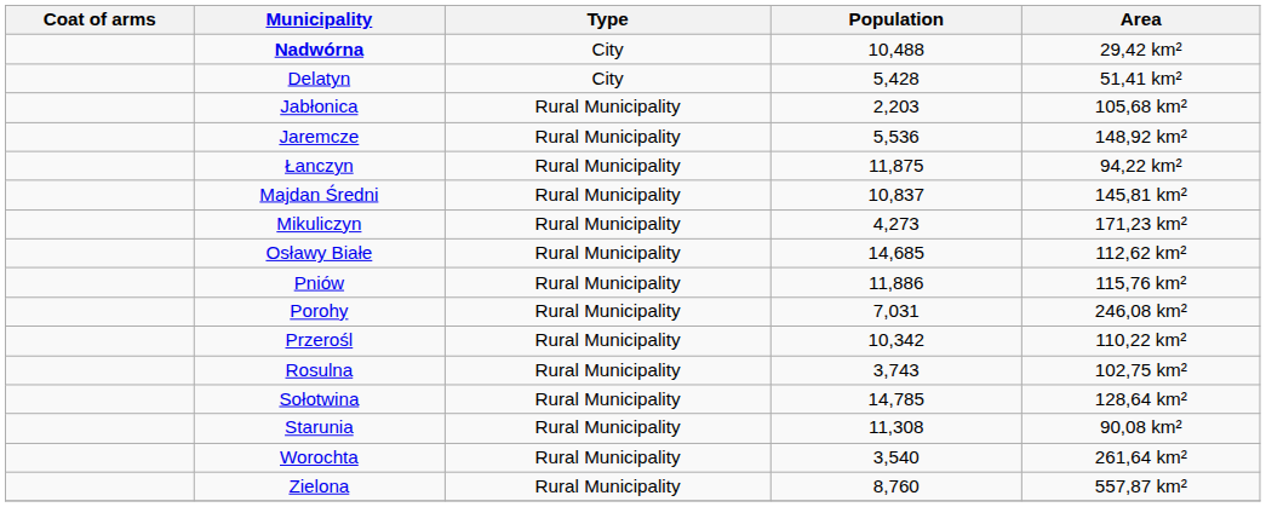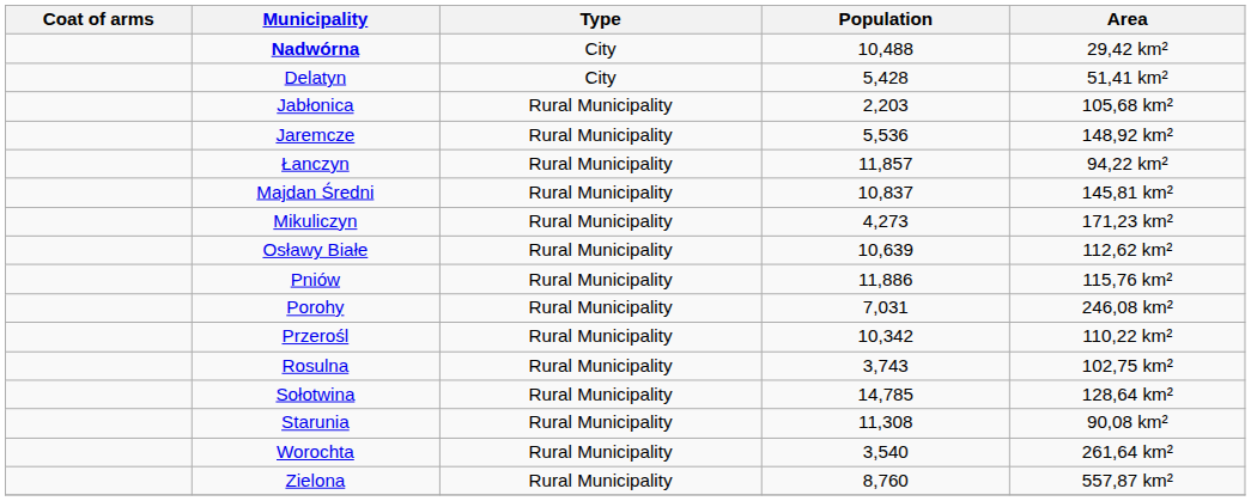Łanczyn | Population: 11,875 -> 11,857
Osławy Białe | Population: 14,685 -> 10,639
